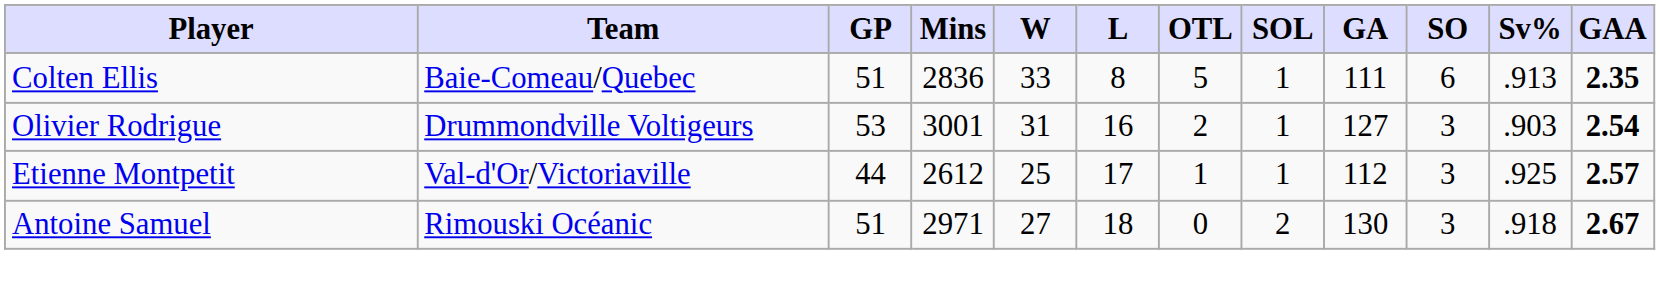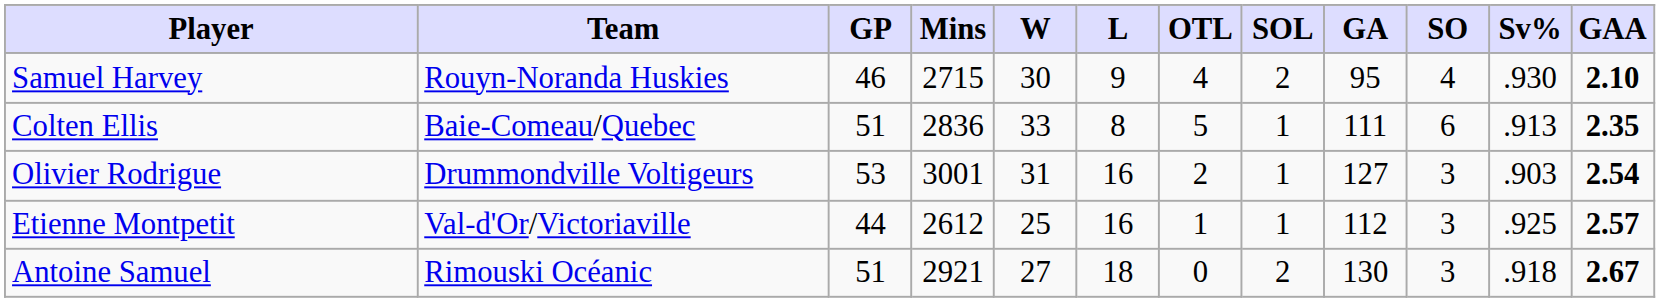+ row: Samuel Harvey | Rouyn-Noranda Huskies | 46 | 2715 | 30 | 9 | 4 | 2 | 95 | 4 | .930 | 2.10
Etienne Montpetit | L: 17 -> 16
Antoine Samuel | Mins: 2971 -> 2921
